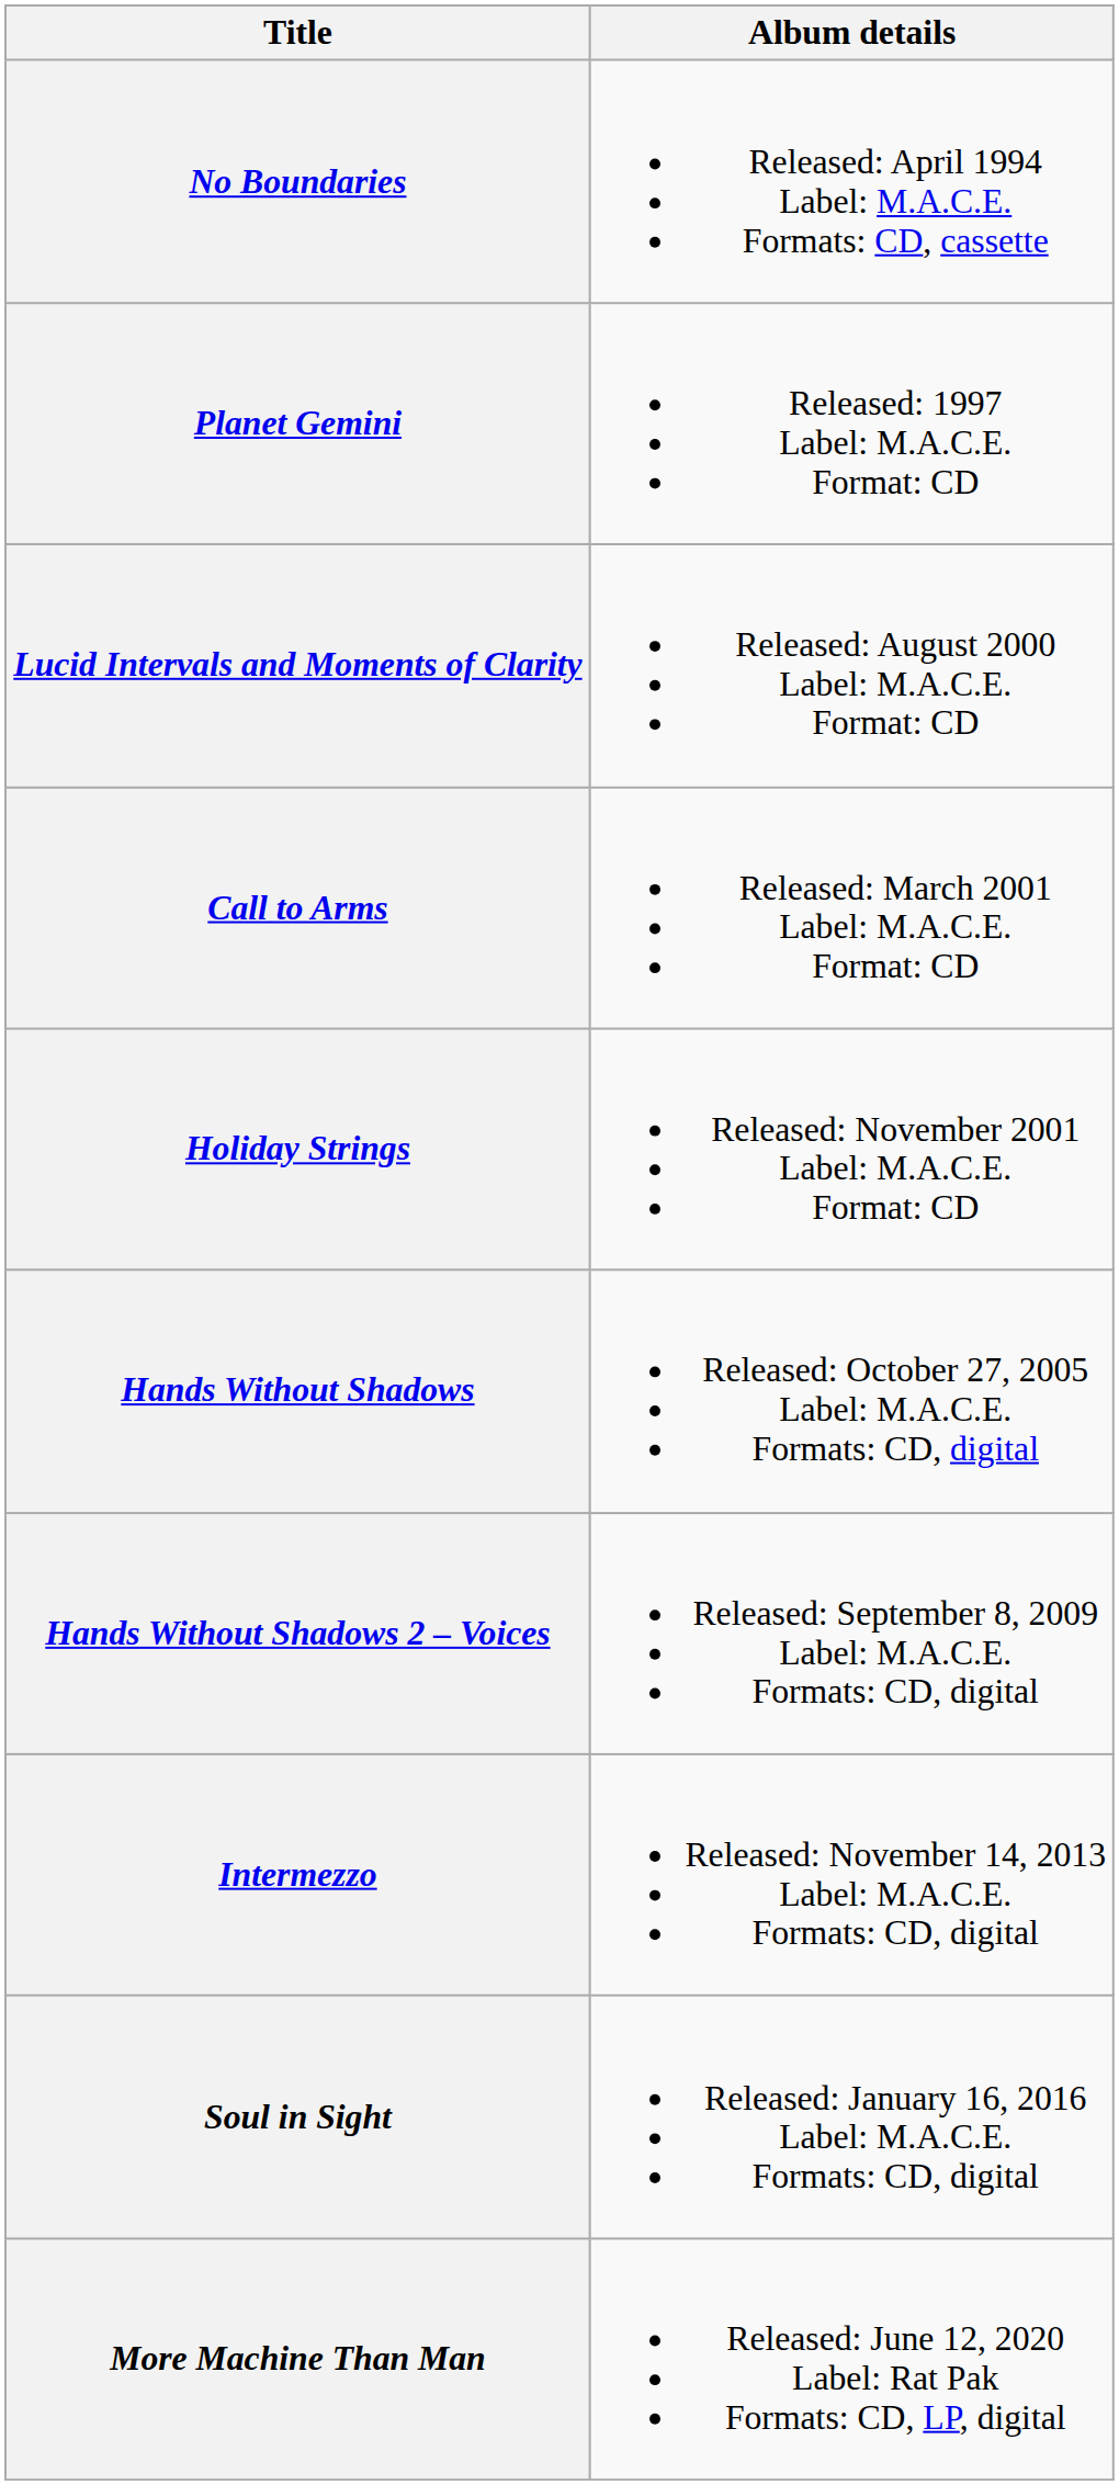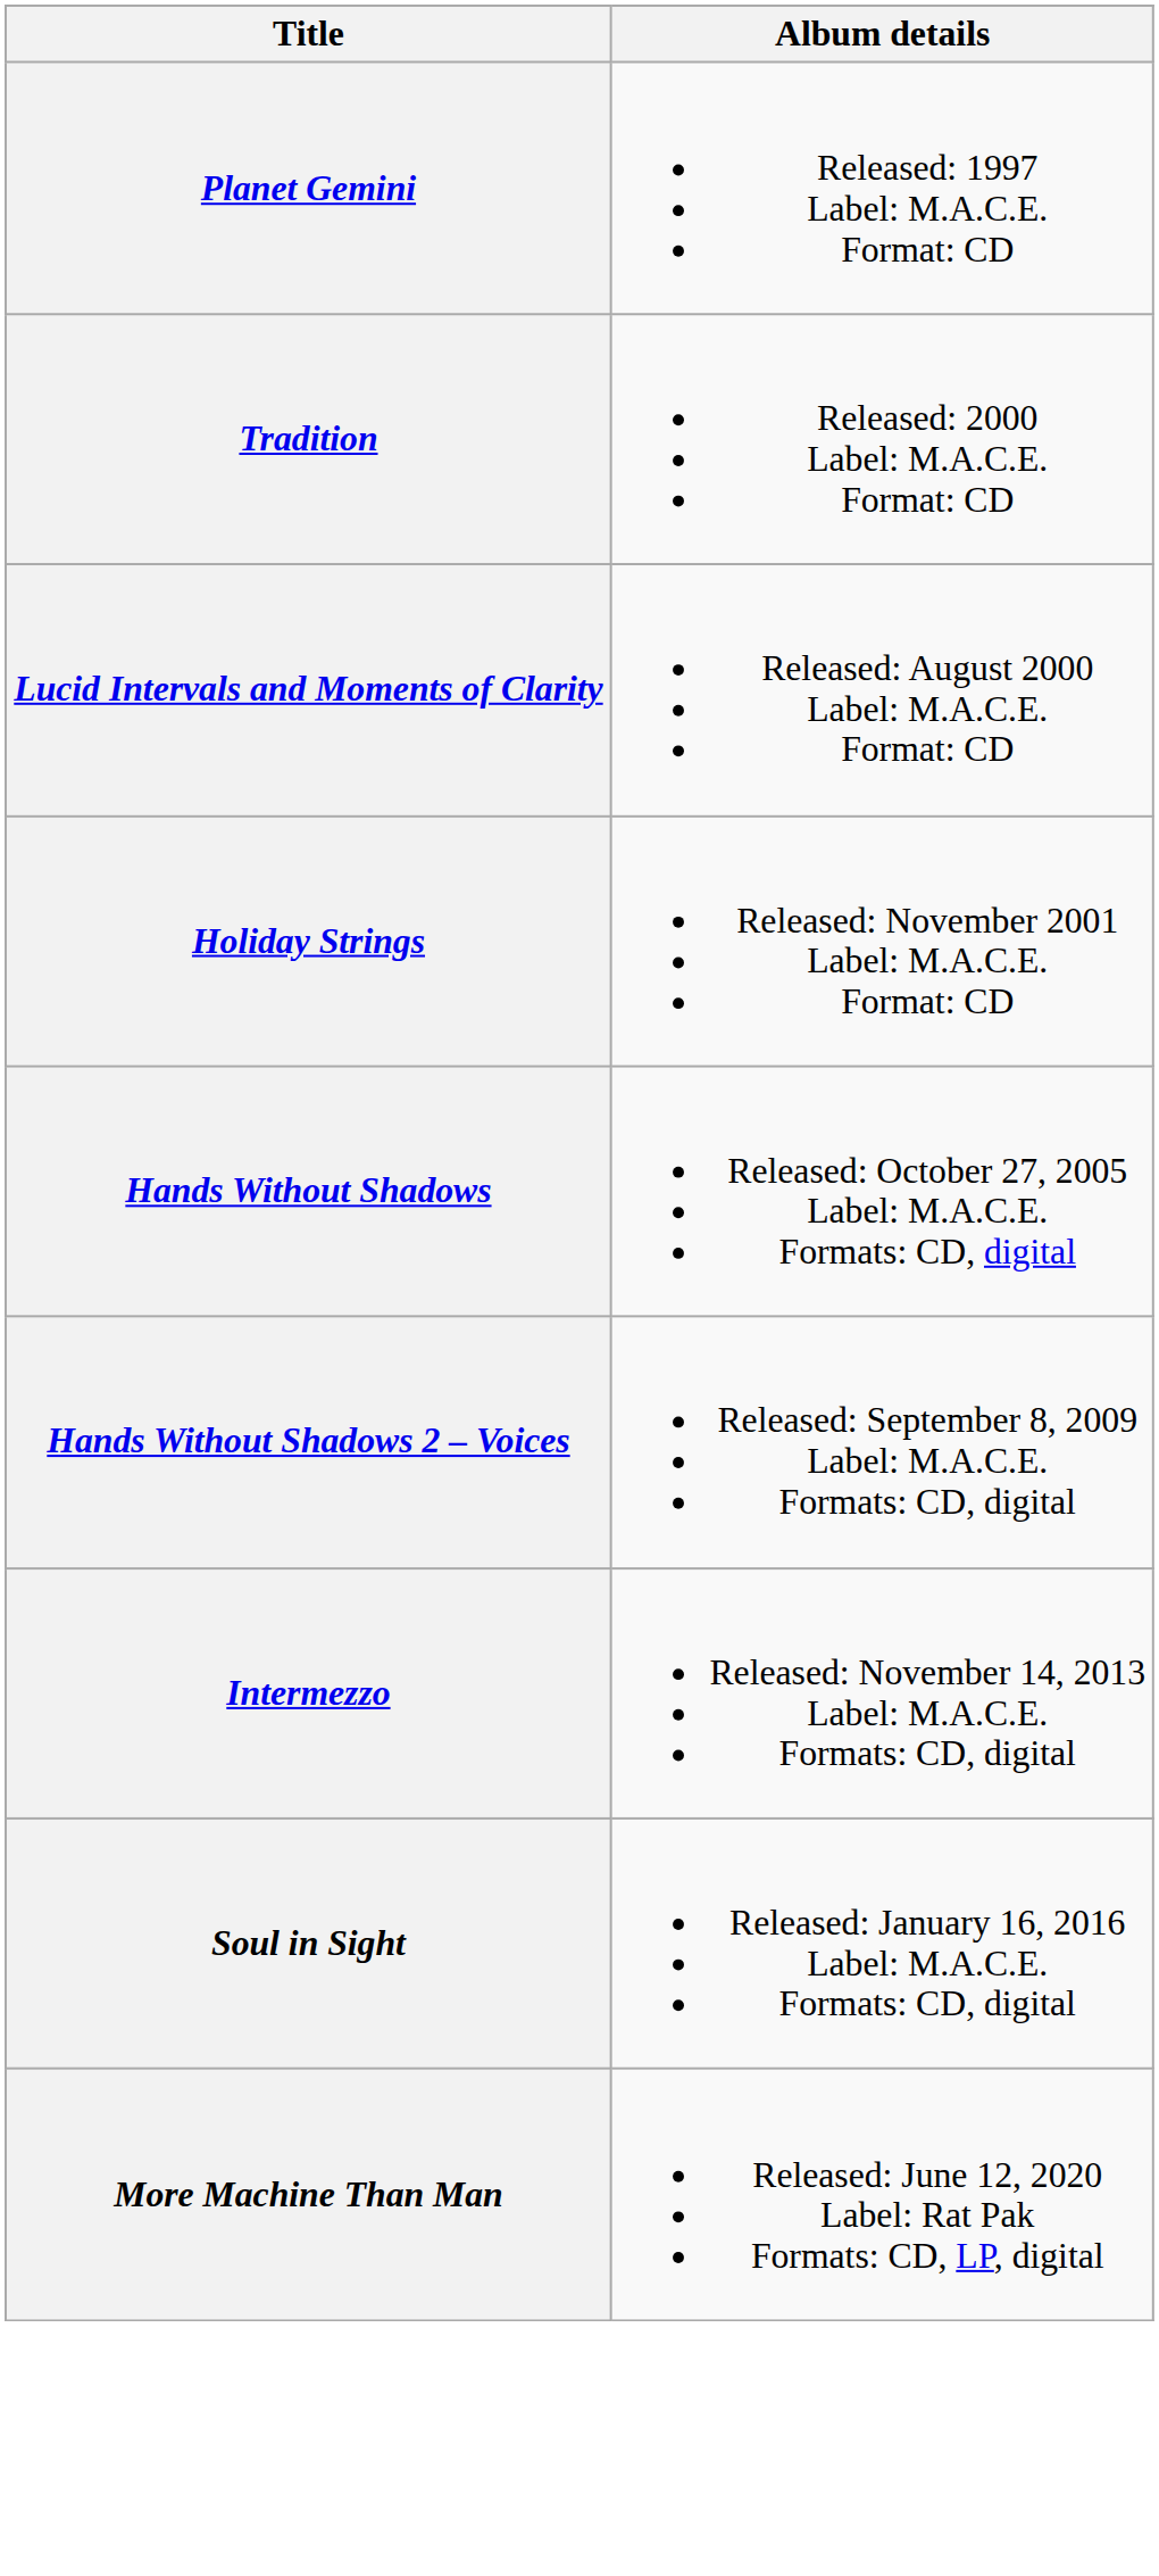- row: No Boundaries | Released: April 1994 Label: M.A.C.E. Formats: CD, cassette
+ row: Tradition | Released: 2000 Label: M.A.C.E. Format: CD
- row: Call to Arms | Released: March 2001 Label: M.A.C.E. Format: CD
